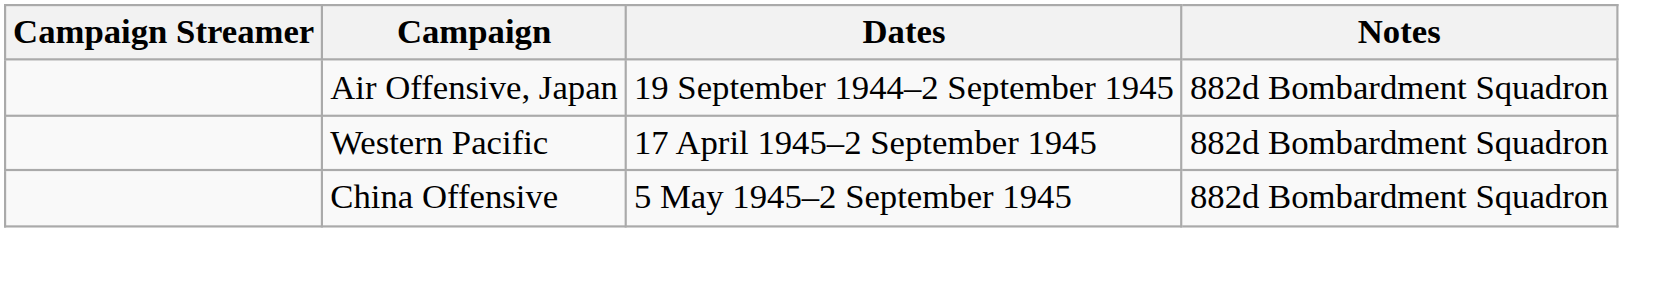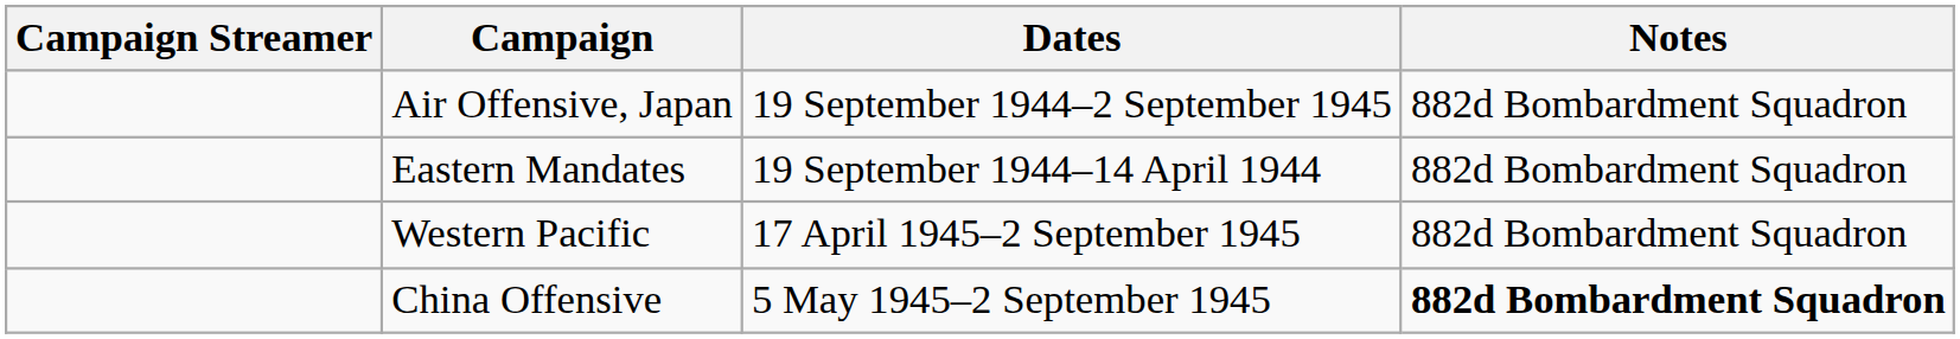+ row: Eastern Mandates | 19 September 1944–14 April 1944 | 882d Bombardment Squadron
China Offensive | Notes: normal -> bold
